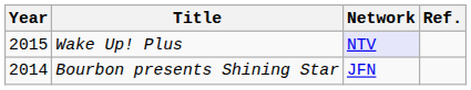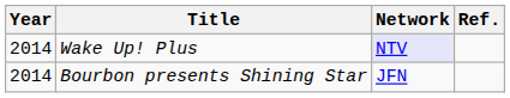Wake Up! Plus | Year: 2015 -> 2014
